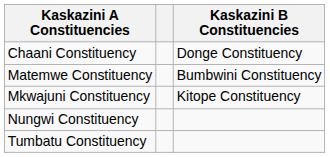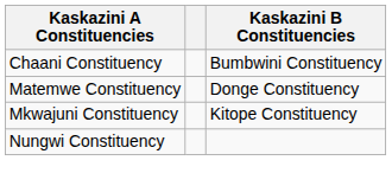Chaani Constituency | Kaskazini B Constituencies: Donge Constituency -> Bumbwini Constituency
Matemwe Constituency | Kaskazini B Constituencies: Bumbwini Constituency -> Donge Constituency
- row: Tumbatu Constituency
